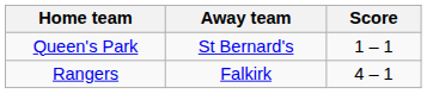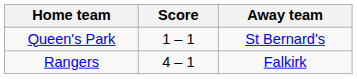columns swapped: Score <-> Away team
